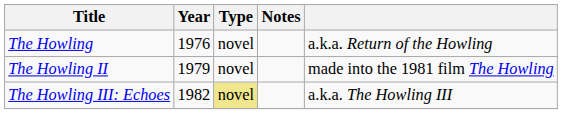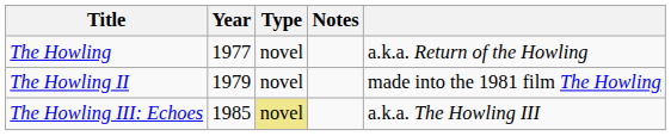The Howling | Year: 1976 -> 1977
The Howling III: Echoes | Year: 1982 -> 1985
